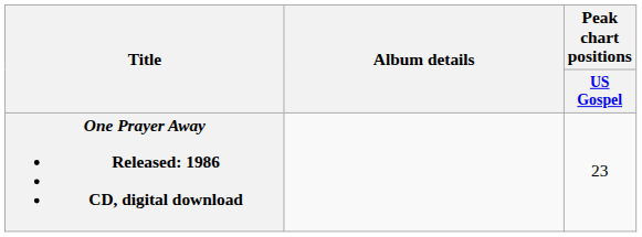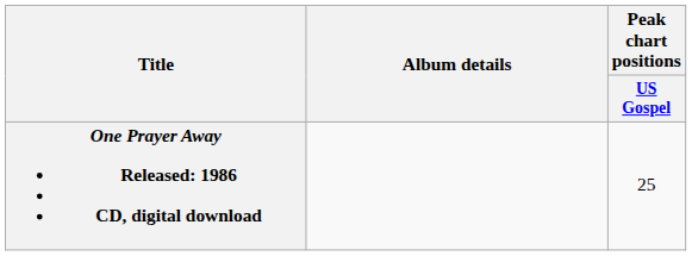One Prayer Away Released: 1986 CD, digital download | Peak chart positions / US Gospel: 23 -> 25
